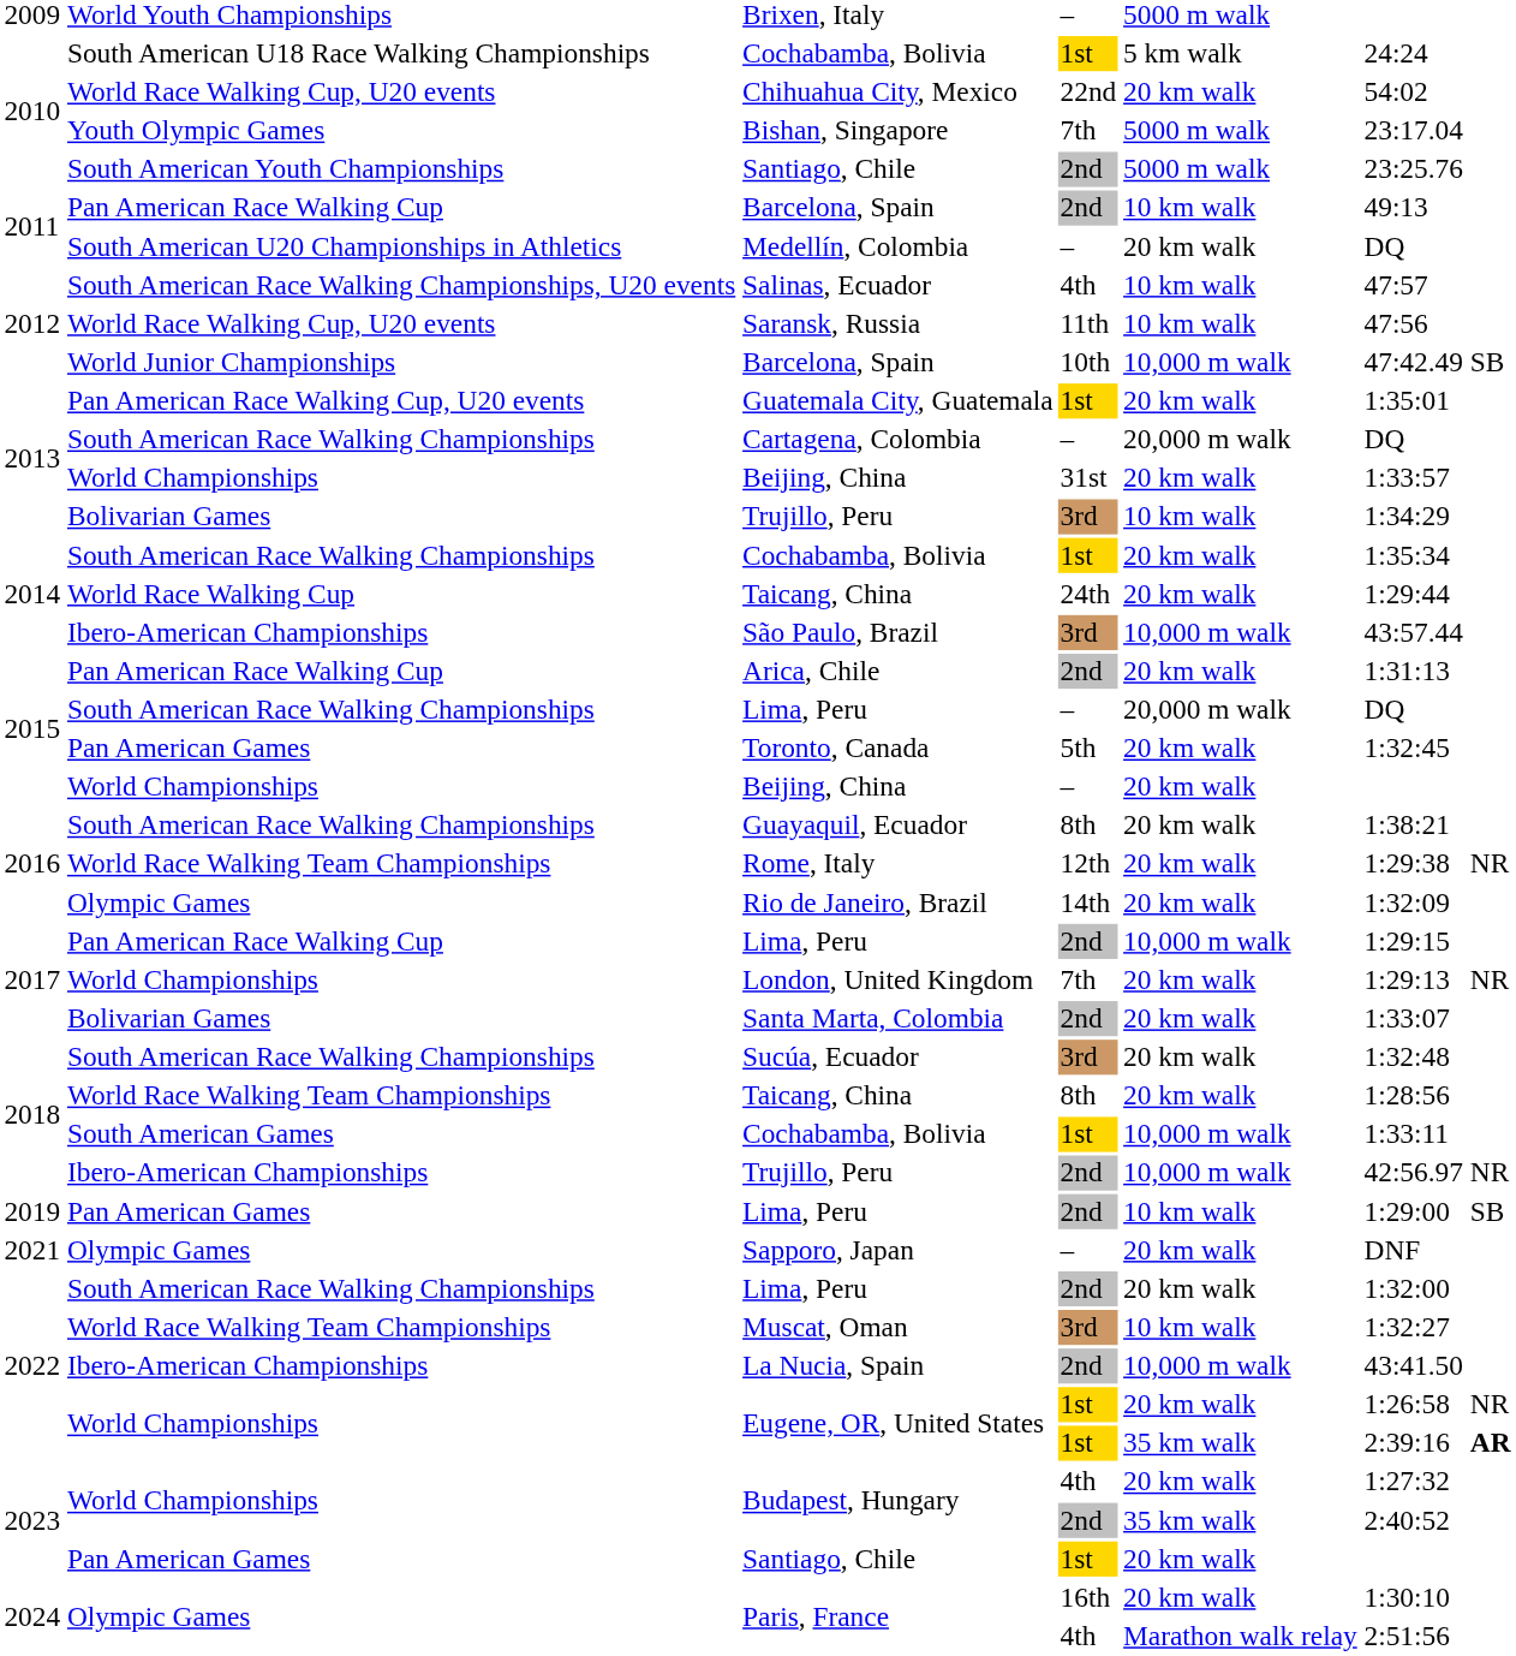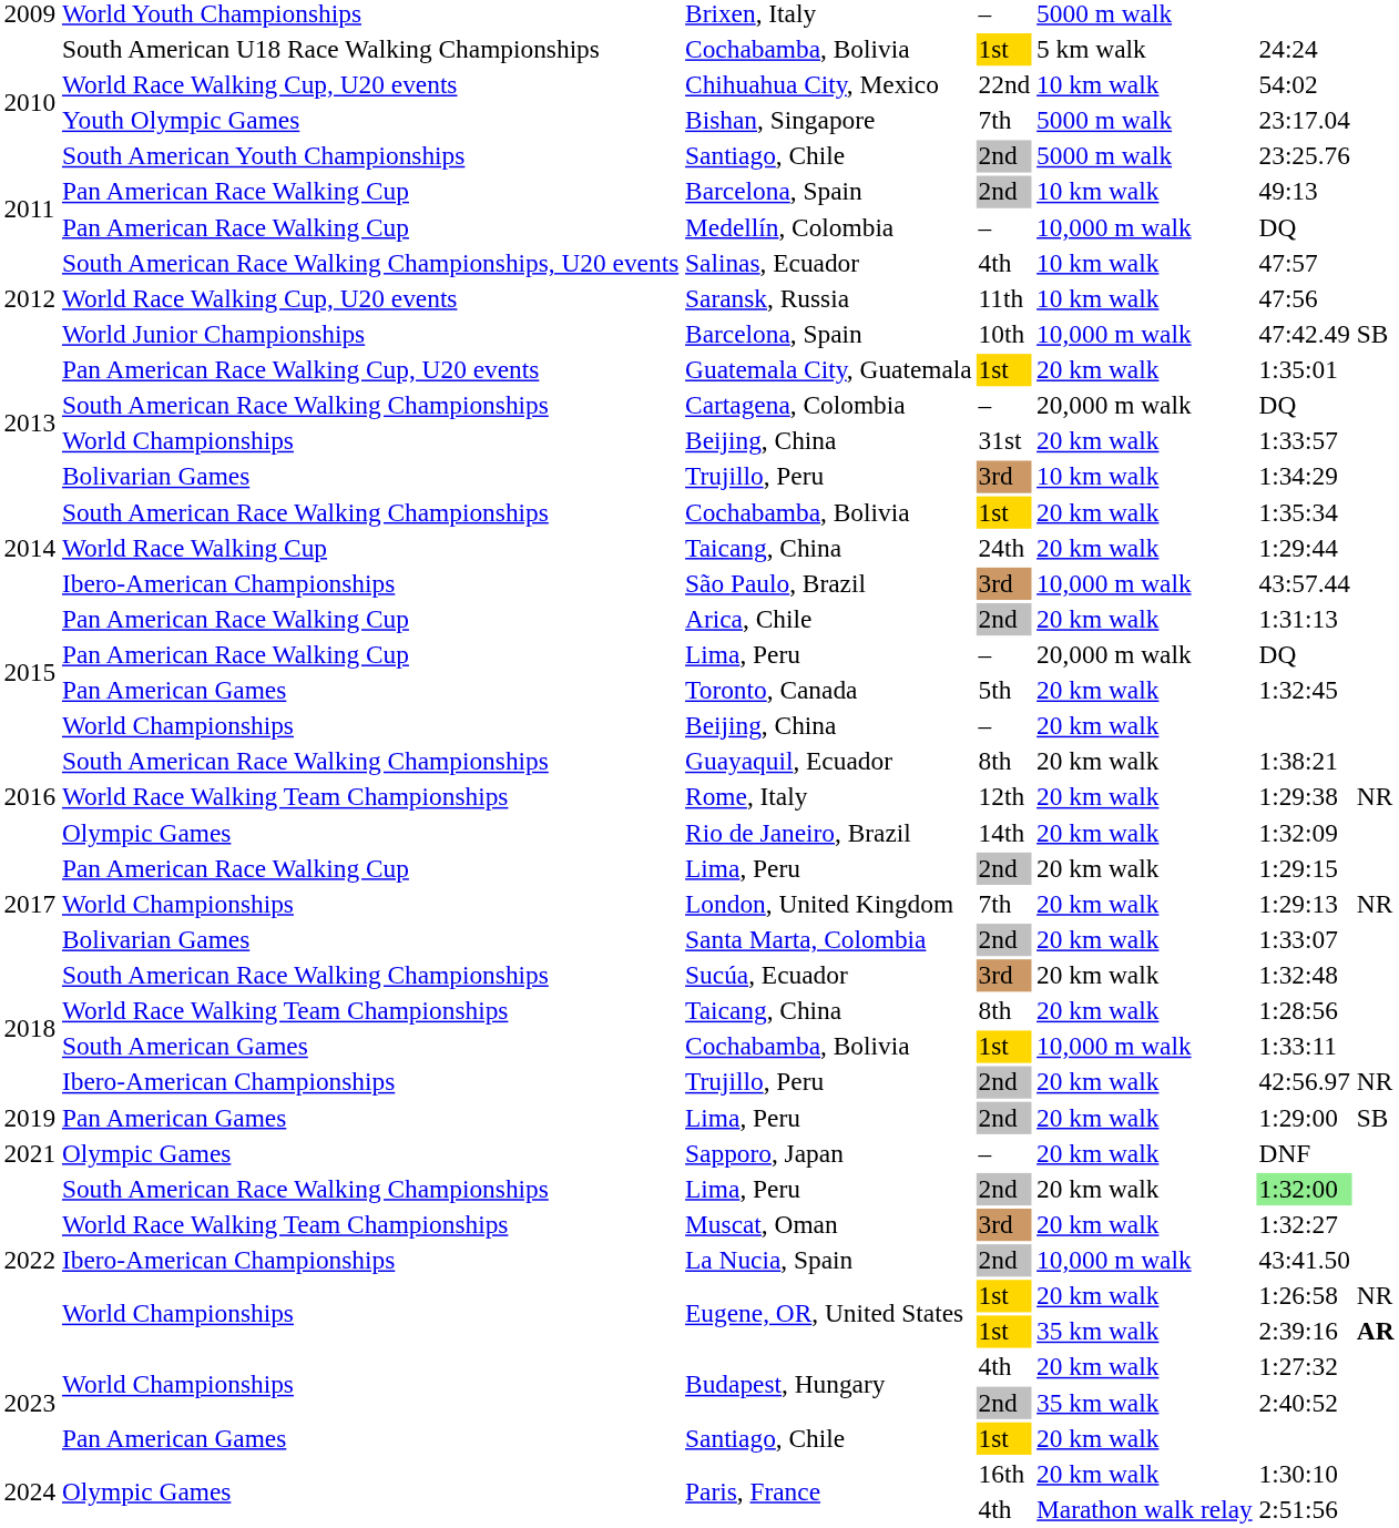Chihuahua City, Mexico | column 5: 20 km walk -> 10 km walk
Medellín, Colombia | column 2: South American U20 Championships in Athletics -> Pan American Race Walking Cup
Medellín, Colombia | column 5: 20 km walk -> 10,000 m walk
2015 / Lima, Peru | column 2: South American Race Walking Championships -> Pan American Race Walking Cup
2017 / Lima, Peru | column 5: 10,000 m walk -> 20 km walk
2018 / Trujillo, Peru | column 5: 10,000 m walk -> 20 km walk
2019 / Lima, Peru | column 5: 10 km walk -> 20 km walk
2022 / Lima, Peru | column 6: no background -> lightgreen background
Muscat, Oman | column 5: 10 km walk -> 20 km walk
